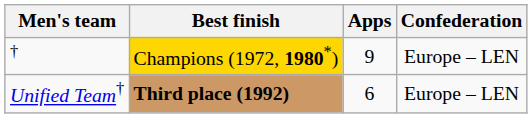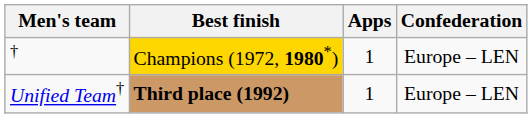† | Apps: 9 -> 1
Unified Team† | Apps: 6 -> 1
